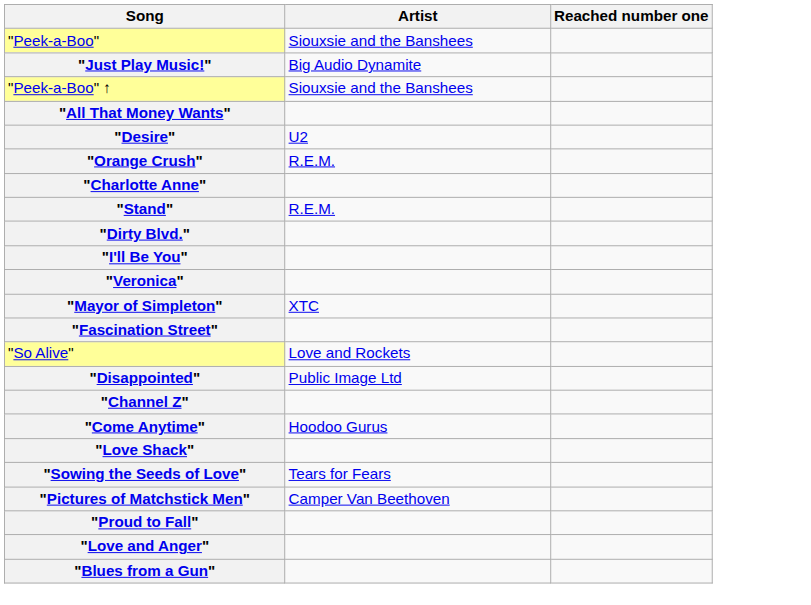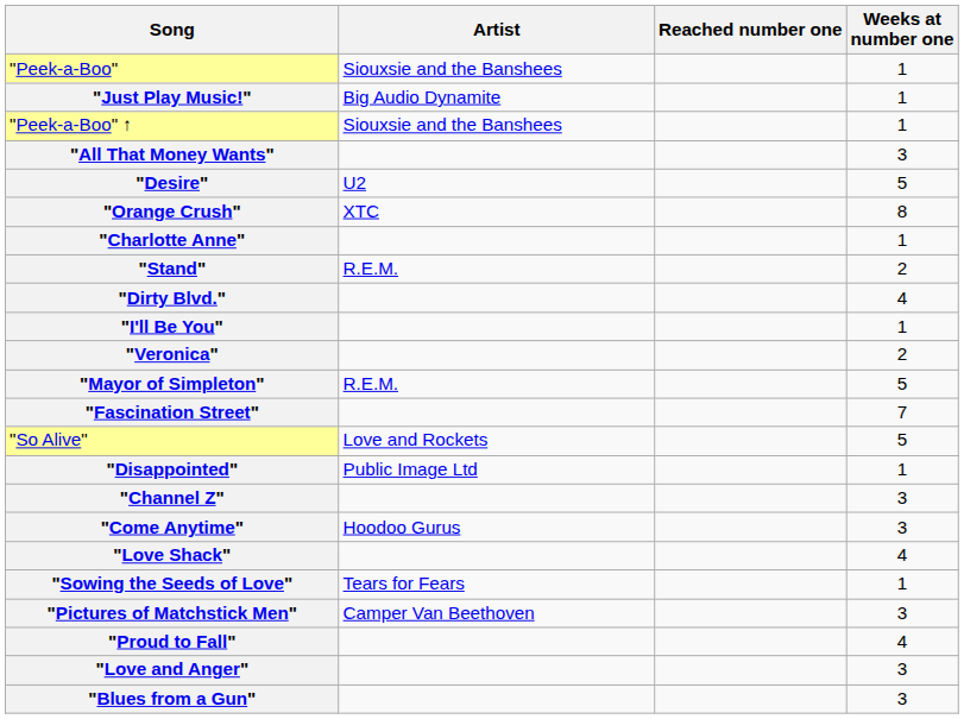+ column: Weeks at number one | 1 | 1 | 1 | 3 | 5 | 8 | 1 | 2 | 4 | 1 | 2 | 5 | 7 | 5 | 1 | 3 | 3 | 4 | 1 | 3 | 4 | 3 | 3
"Orange Crush" | Artist: R.E.M. -> XTC
"Mayor of Simpleton" | Artist: XTC -> R.E.M.
